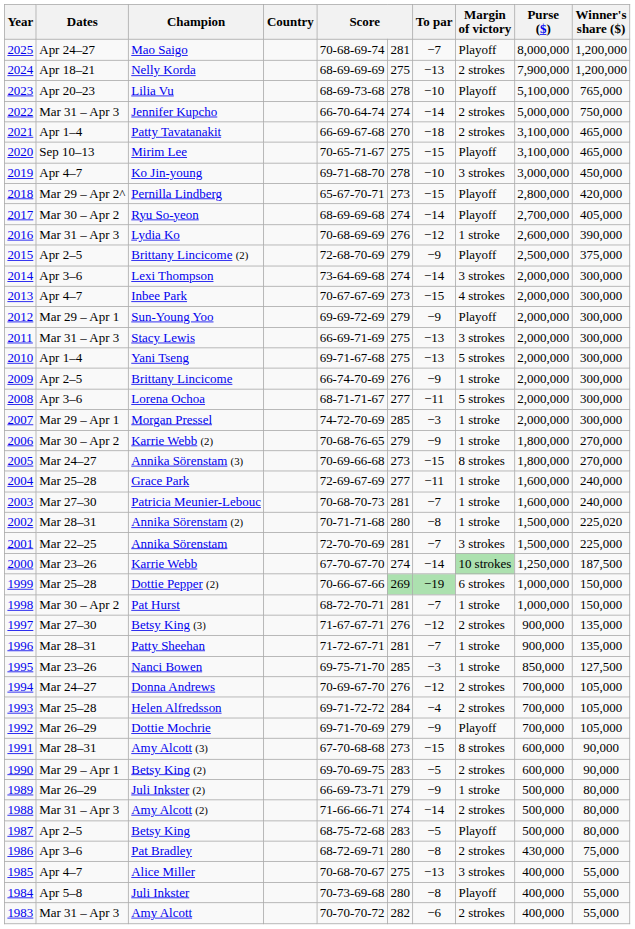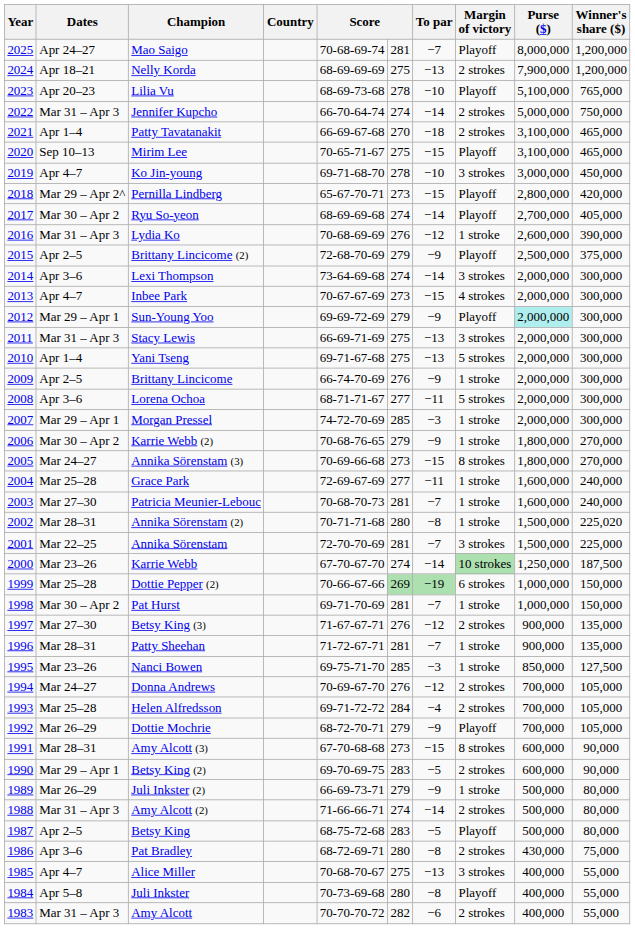Sun-Young Yoo | Purse ($): no background -> paleturquoise background
Pat Hurst | column 5: 68-72-70-71 -> 69-71-70-69
Dottie Mochrie | column 5: 69-71-70-69 -> 68-72-70-71
